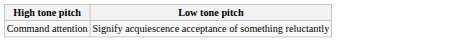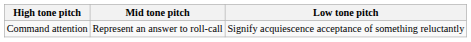+ column: Mid tone pitch | Represent an answer to roll-call
